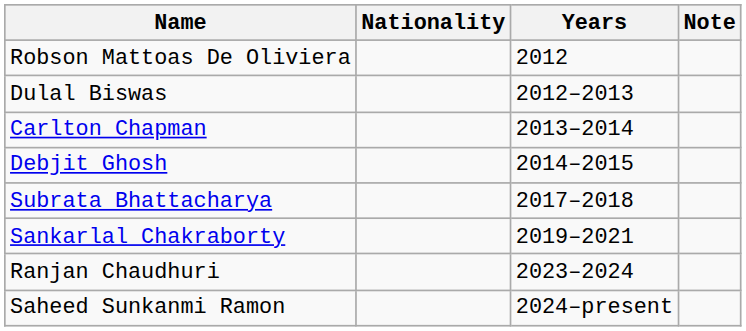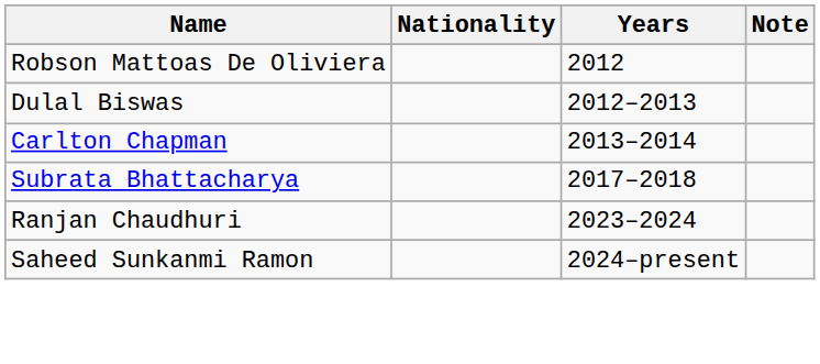- row: Debjit Ghosh | 2014–2015
- row: Sankarlal Chakraborty | 2019–2021
